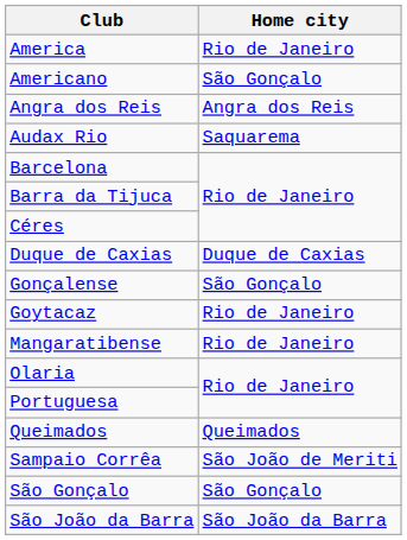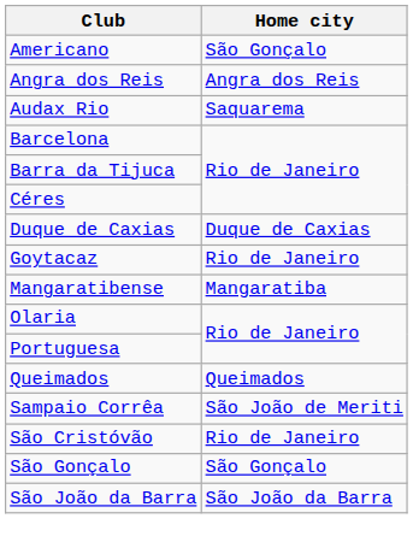- row: America | Rio de Janeiro
- row: Gonçalense | São Gonçalo
Mangaratibense | Home city: Rio de Janeiro -> Mangaratiba
+ row: São Cristóvão | Rio de Janeiro
